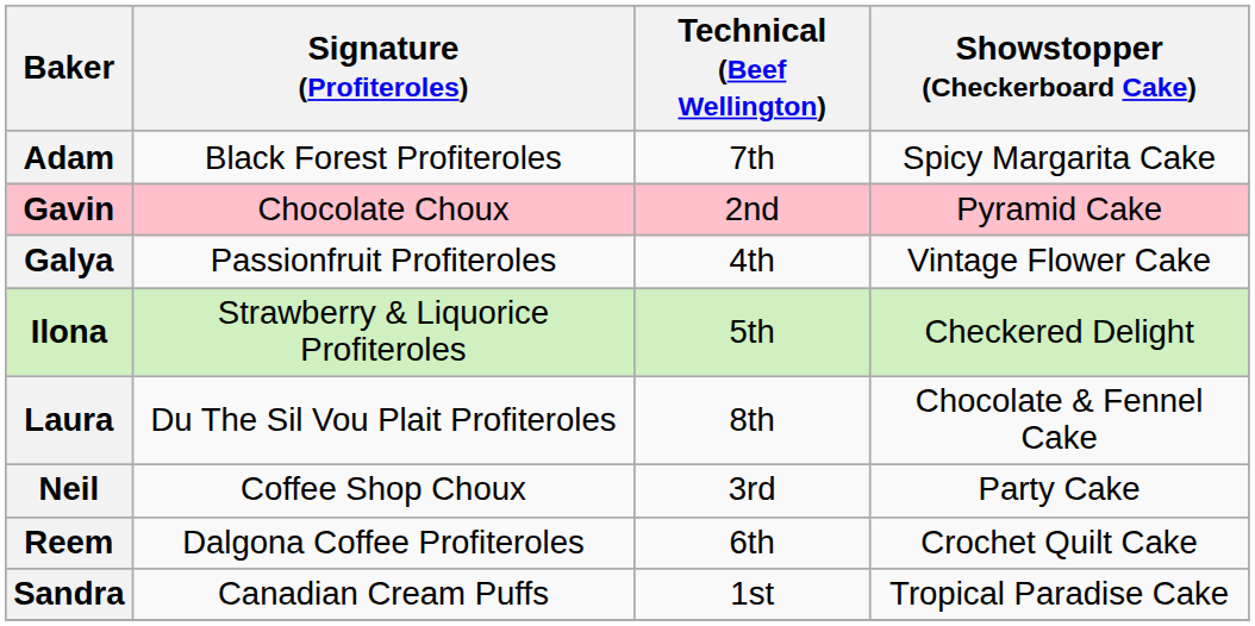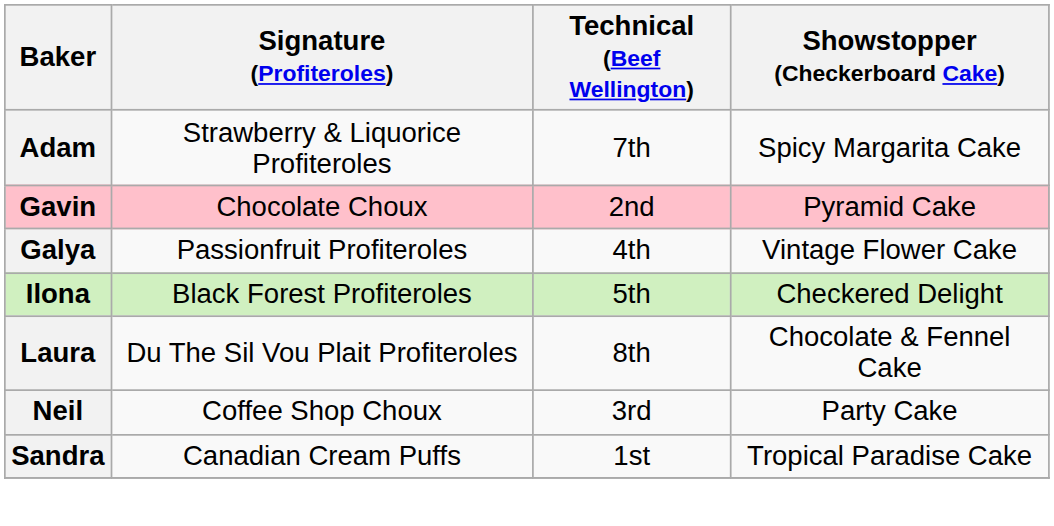Adam | Signature (Profiteroles): Black Forest Profiteroles -> Strawberry & Liquorice Profiteroles
Ilona | Signature (Profiteroles): Strawberry & Liquorice Profiteroles -> Black Forest Profiteroles
- row: Reem | Dalgona Coffee Profiteroles | 6th | Crochet Quilt Cake
